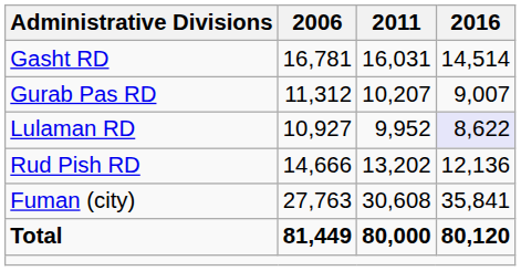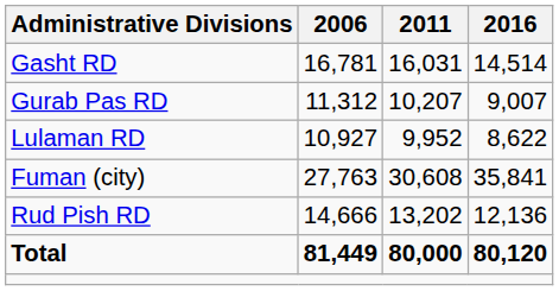Lulaman RD | 2016: lavender background -> no background
rows swapped: Rud Pish RD <-> Fuman (city)
